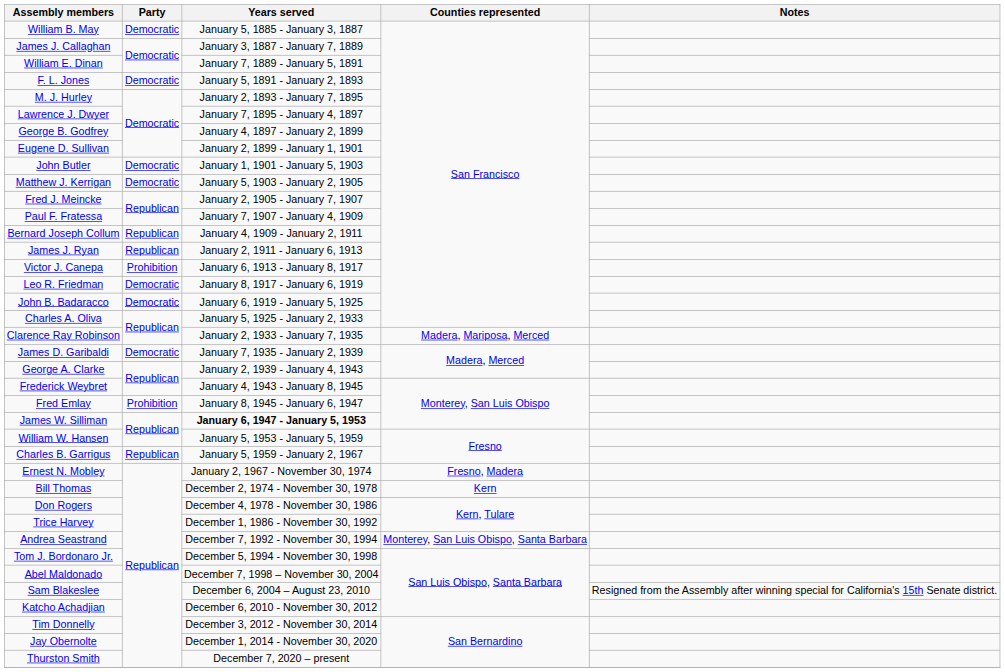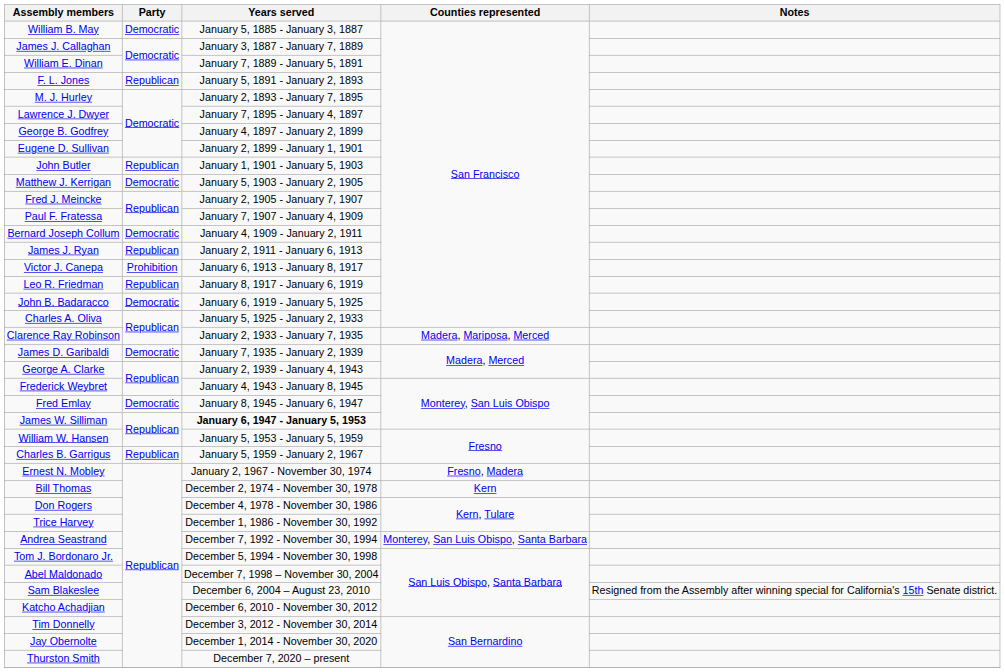F. L. Jones | Party: Democratic -> Republican
John Butler | Party: Democratic -> Republican
Bernard Joseph Collum | Party: Republican -> Democratic
Leo R. Friedman | Party: Democratic -> Republican
Fred Emlay | Party: Prohibition -> Democratic
